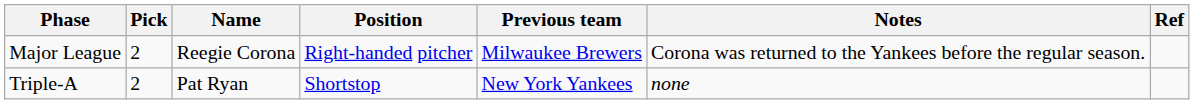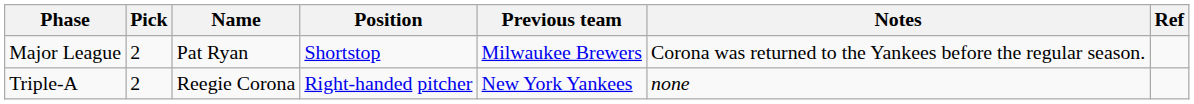Major League | Name: Reegie Corona -> Pat Ryan
Major League | Position: Right-handed pitcher -> Shortstop
Triple-A | Name: Pat Ryan -> Reegie Corona
Triple-A | Position: Shortstop -> Right-handed pitcher
